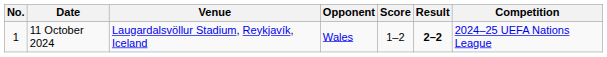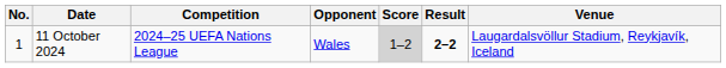columns swapped: Venue <-> Competition
11 October 2024 | Score: no background -> lightgrey background
